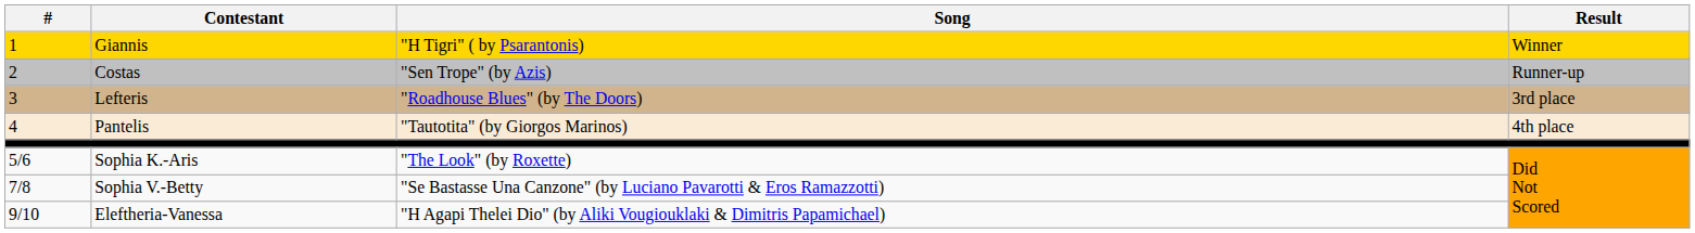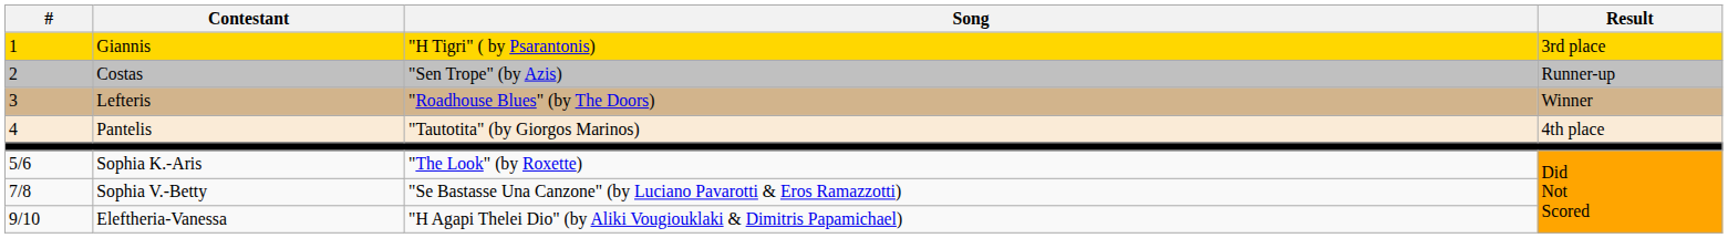Giannis | Result: Winner -> 3rd place
Lefteris | Result: 3rd place -> Winner
